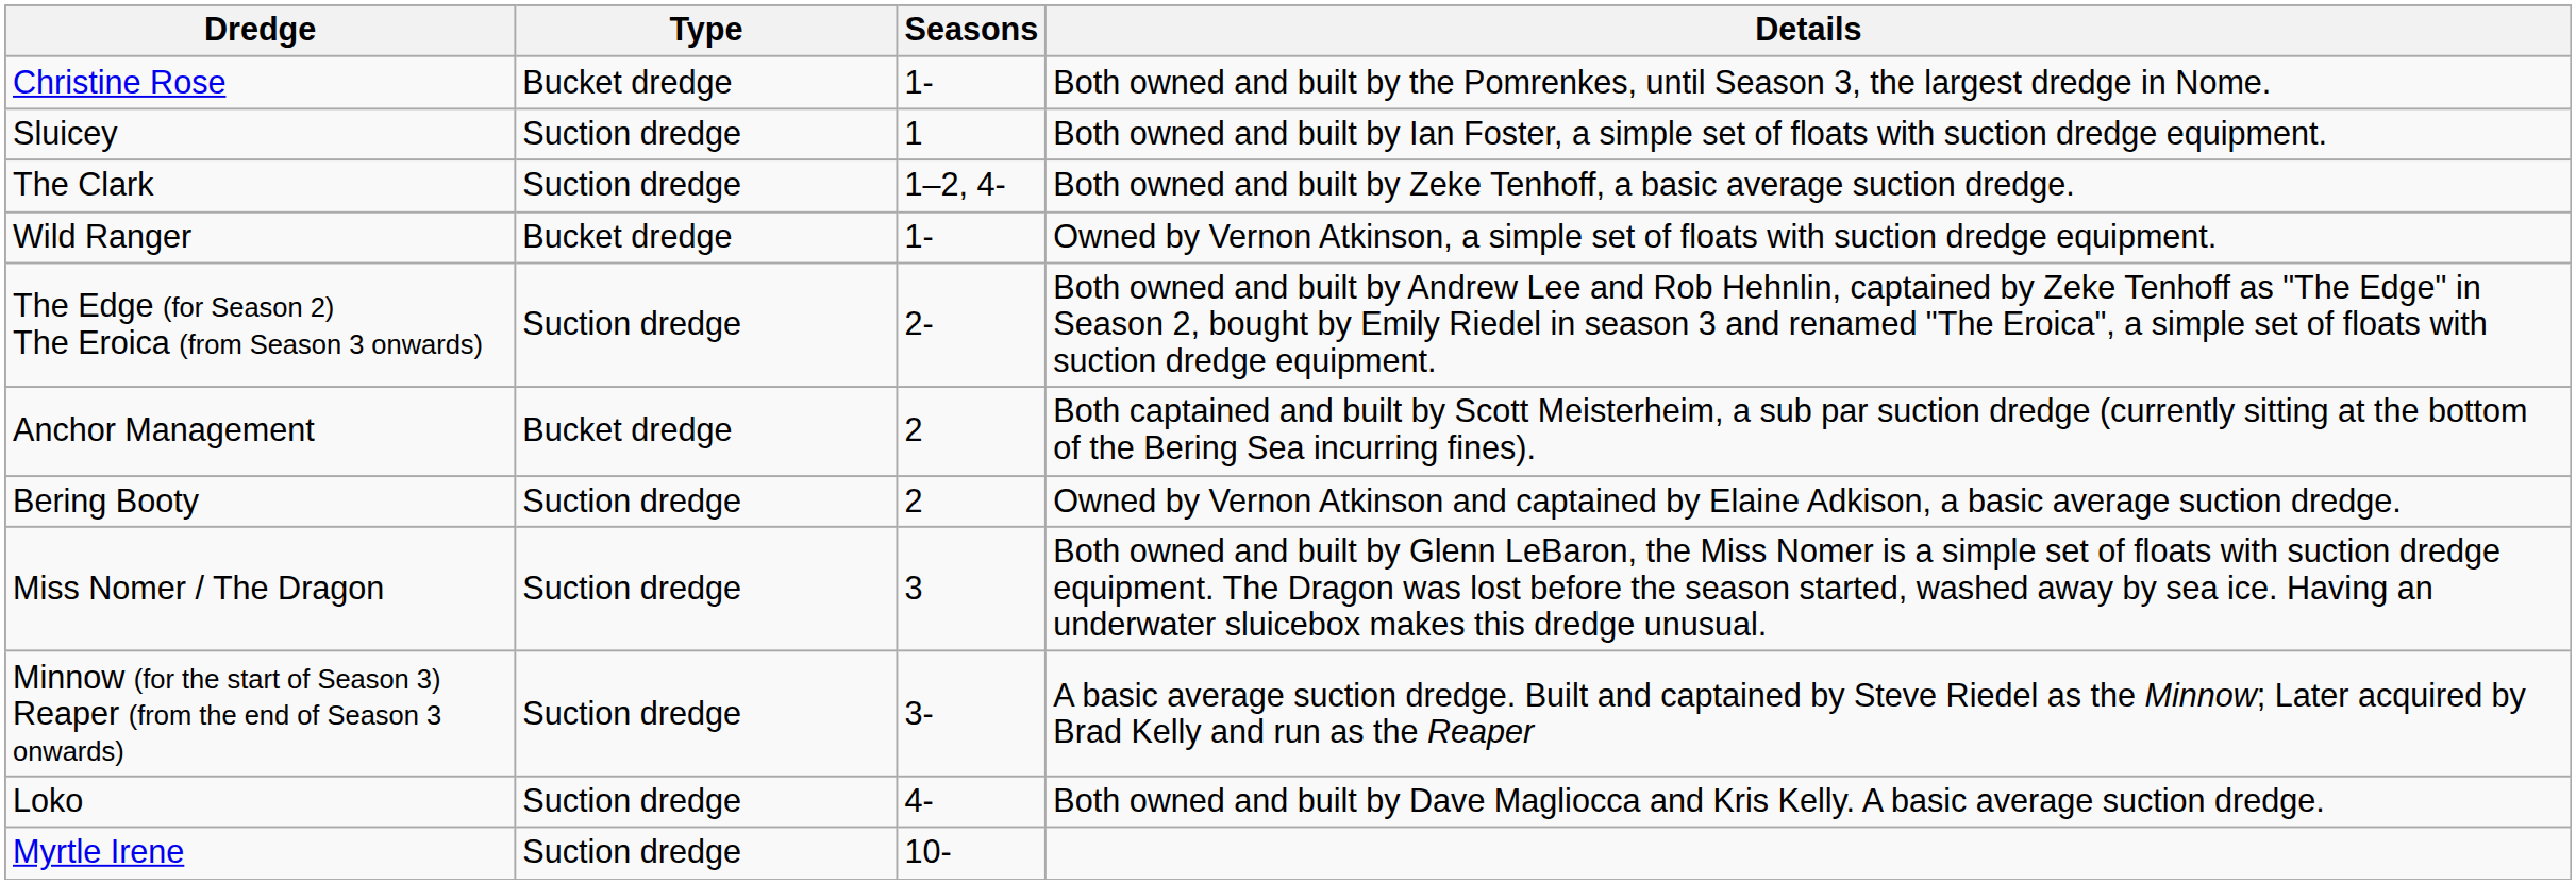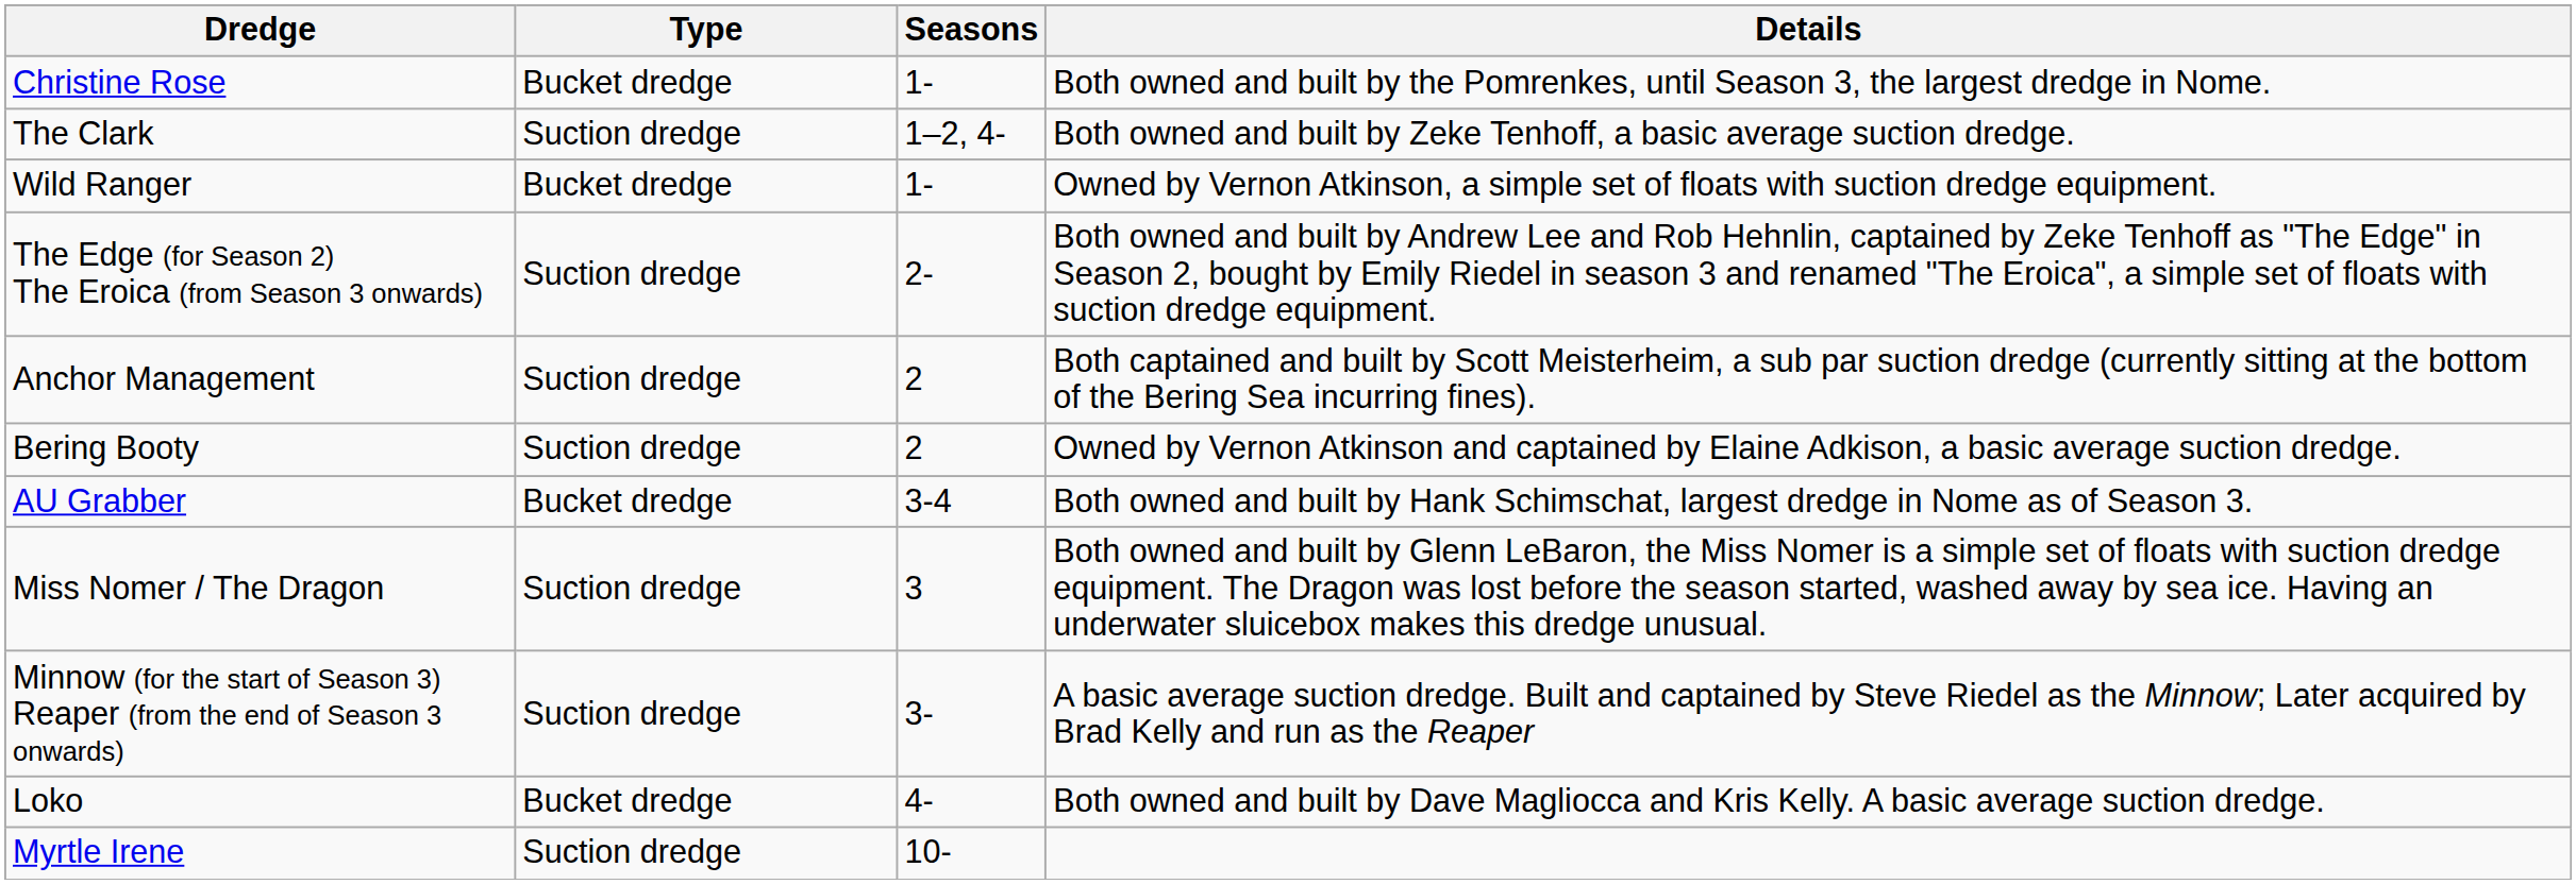- row: Sluicey | Suction dredge | 1 | Both owned and built by Ian Foster, a simple set of floats with suction dredge equipment.
Anchor Management | Type: Bucket dredge -> Suction dredge
+ row: AU Grabber | Bucket dredge | 3-4 | Both owned and built by Hank Schimschat, largest dredge in Nome as of Season 3.
Loko | Type: Suction dredge -> Bucket dredge
